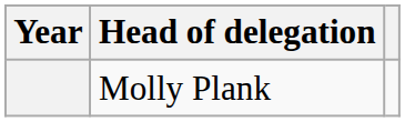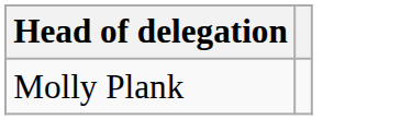- column: Year
